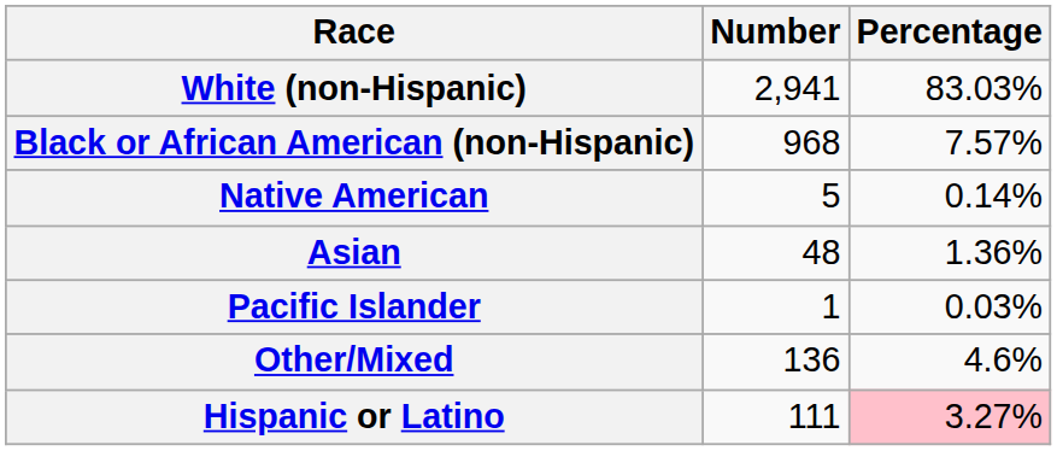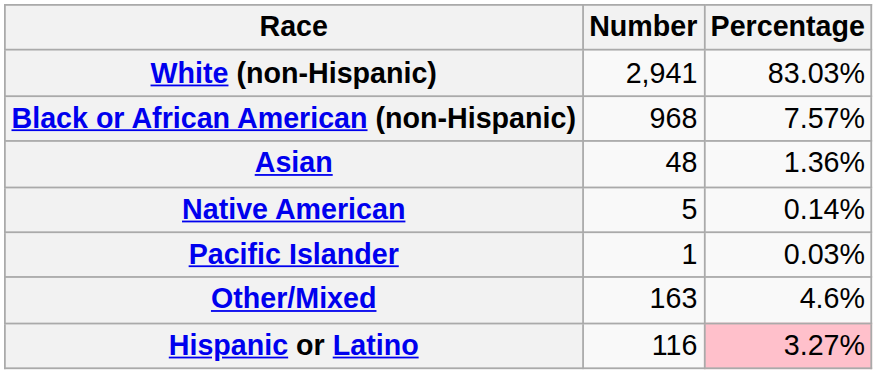rows swapped: Native American <-> Asian
Other/Mixed | Number: 136 -> 163
Hispanic or Latino | Number: 111 -> 116
